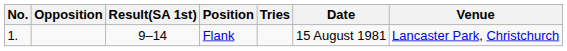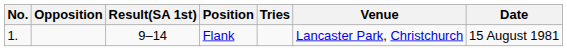columns swapped: Date <-> Venue
